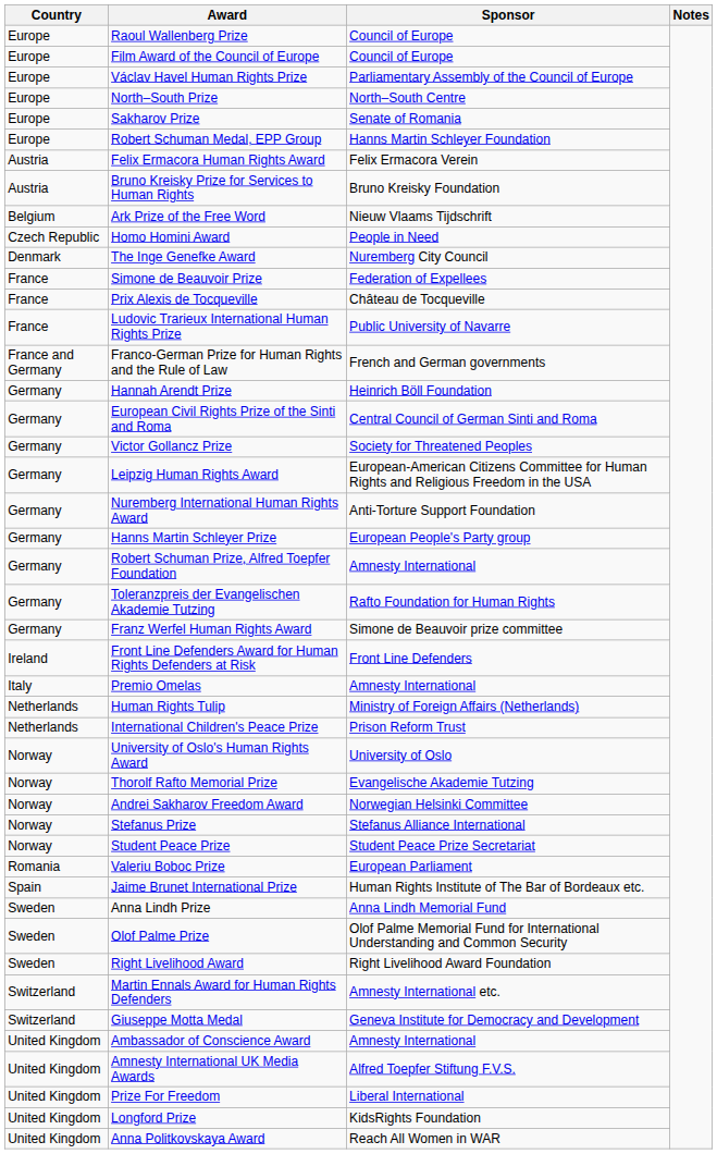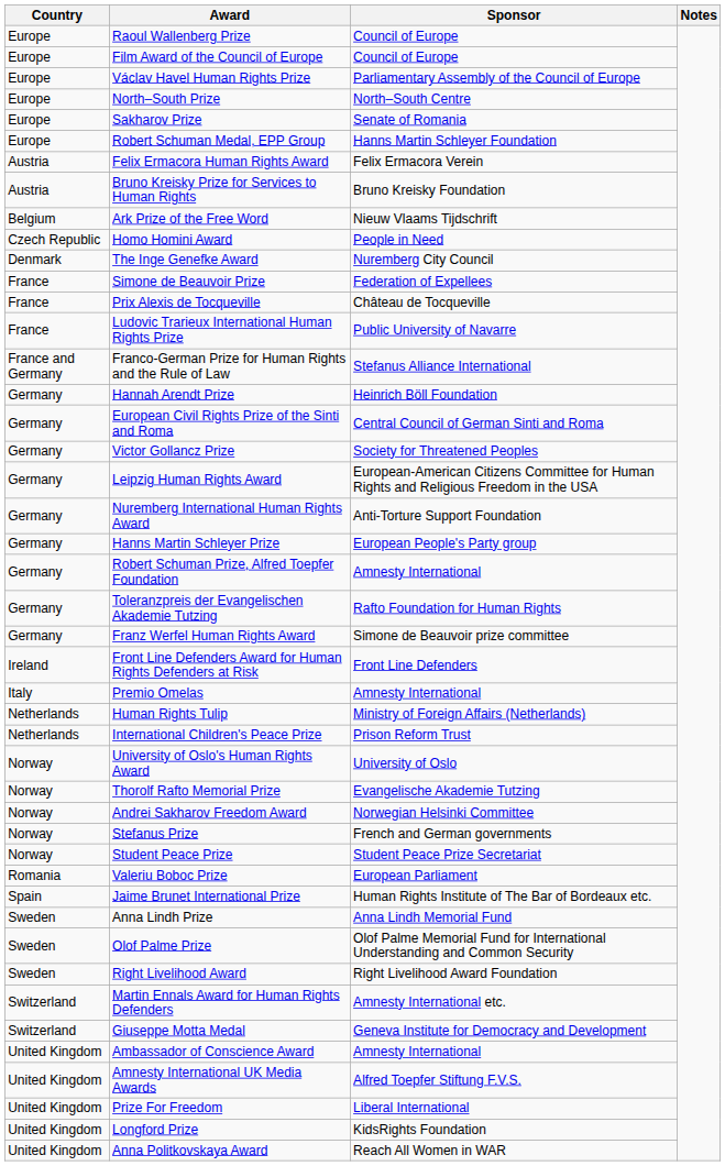Franco-German Prize for Human Rights and the Rule of Law | Sponsor: French and German governments -> Stefanus Alliance International
Stefanus Prize | Sponsor: Stefanus Alliance International -> French and German governments
